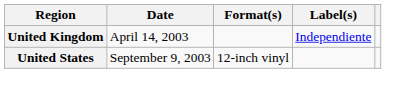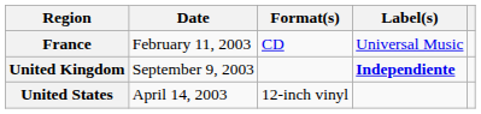+ row: France | February 11, 2003 | CD | Universal Music
United Kingdom | Date: April 14, 2003 -> September 9, 2003
United Kingdom | Label(s): normal -> bold
United States | Date: September 9, 2003 -> April 14, 2003
